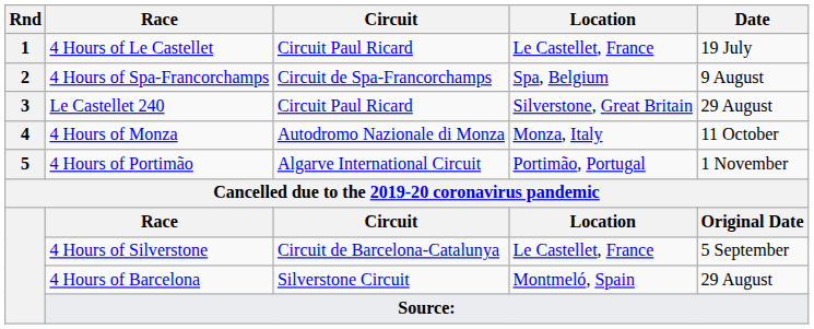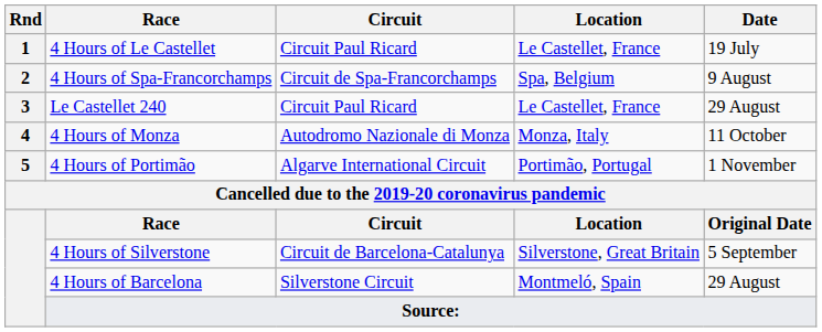Le Castellet 240 | Location: Silverstone, Great Britain -> Le Castellet, France
4 Hours of Silverstone | Location: Le Castellet, France -> Silverstone, Great Britain
